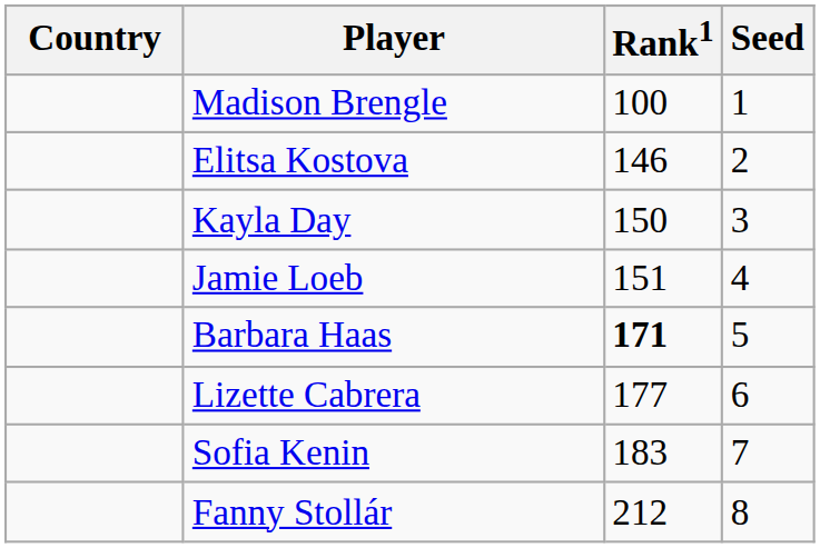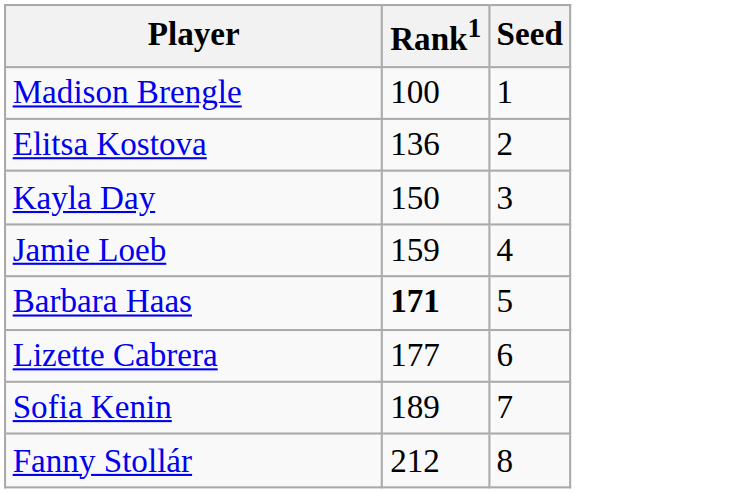- column: Country
Elitsa Kostova | Rank1: 146 -> 136
Jamie Loeb | Rank1: 151 -> 159
Sofia Kenin | Rank1: 183 -> 189
